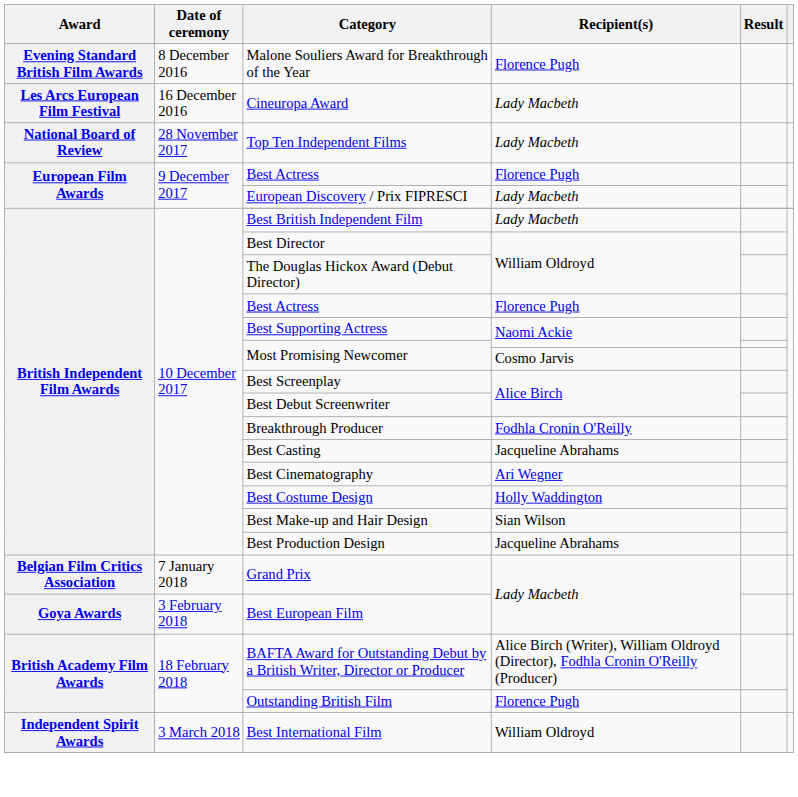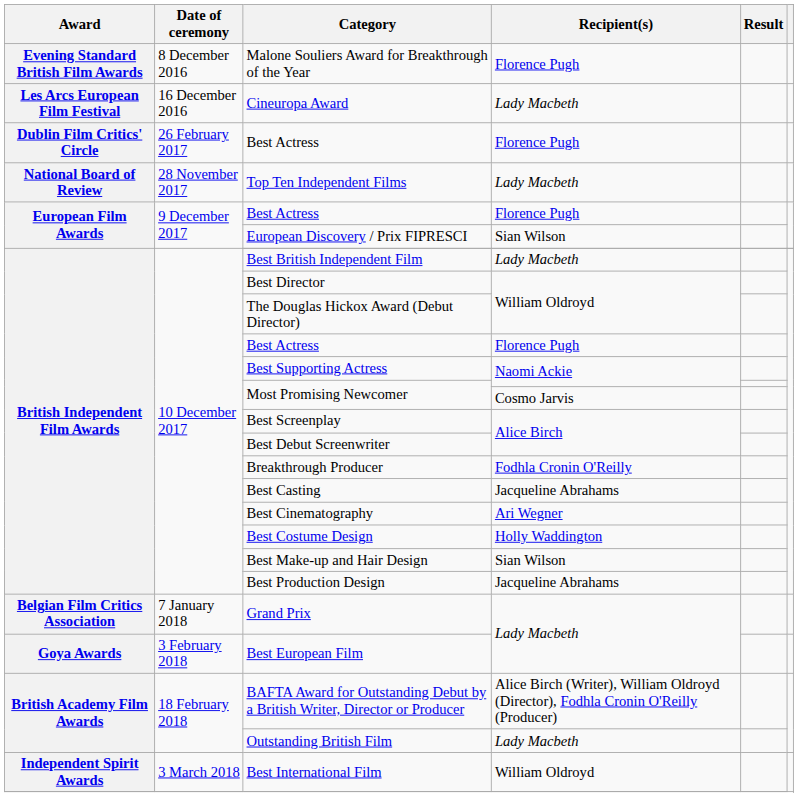+ row: Dublin Film Critics' Circle | 26 February 2017 | Best Actress | Florence Pugh
European Discovery / Prix FIPRESCI | Recipient(s): Lady Macbeth -> Sian Wilson
Outstanding British Film | Recipient(s): Florence Pugh -> Lady Macbeth
